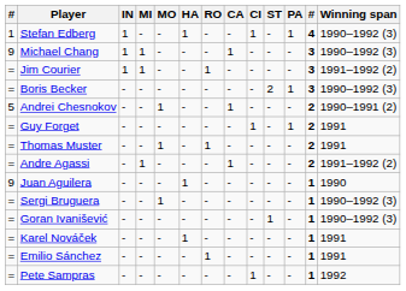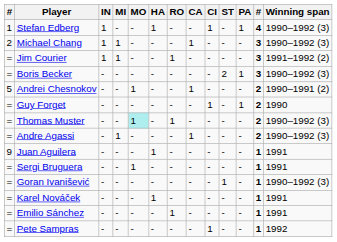Michael Chang | column 1: 9 -> 2
Guy Forget | Winning span: 1991 -> 1990
Thomas Muster | MO: no background -> paleturquoise background
Thomas Muster | Winning span: 1991 -> 1990–1992 (3)
Andre Agassi | Winning span: 1991–1992 (2) -> 1990–1992 (3)
Juan Aguilera | Winning span: 1990 -> 1991
Sergi Bruguera | Winning span: 1990–1992 (3) -> 1991
